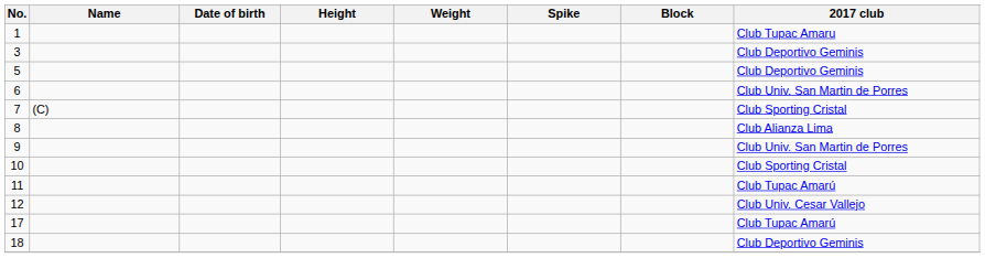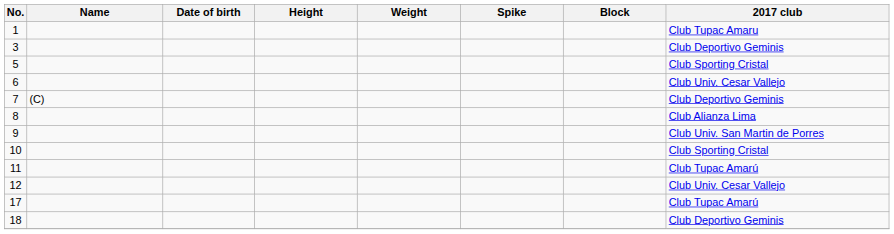5 | 2017 club: Club Deportivo Geminis -> Club Sporting Cristal
6 | 2017 club: Club Univ. San Martin de Porres -> Club Univ. Cesar Vallejo
7 | 2017 club: Club Sporting Cristal -> Club Deportivo Geminis
